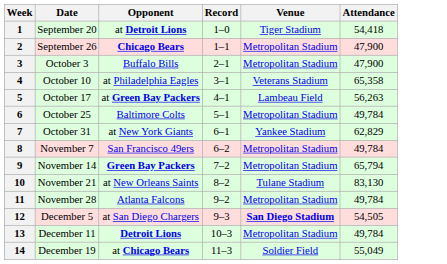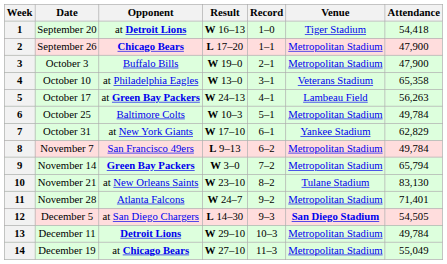+ column: Result | W 16–13 | L 17–20 | W 19–0 | W 13–0 | W 24–13 | W 10–3 | W 17–10 | L 9–13 | W 3–0 | W 23–10 | W 24–7 | L 14–30 | W 29–10 | W 27–10
11 | Attendance: 49,784 -> 71,401
14 | Venue: Soldier Field -> Metropolitan Stadium
